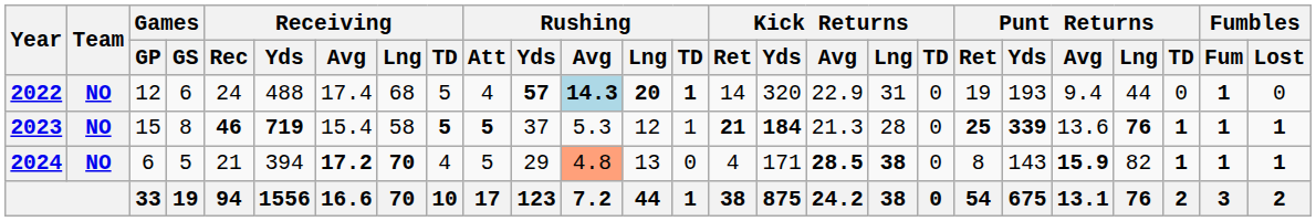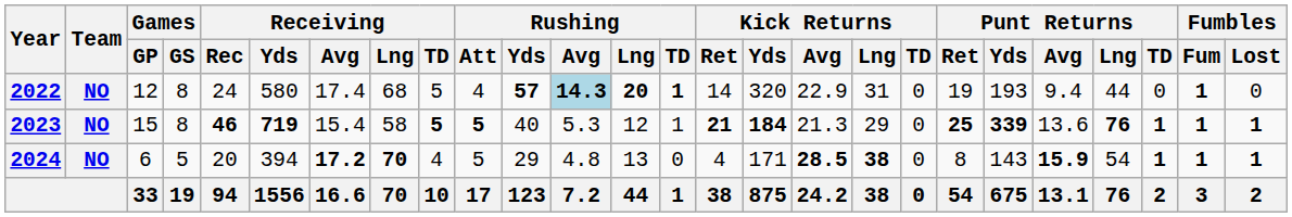2022 | Games / GS: 6 -> 8
2022 | Receiving / Yds: 488 -> 580
2023 | Rushing / Yds: 37 -> 40
2023 | Kick Returns / Lng: 28 -> 29
2024 | Receiving / Rec: 21 -> 20
2024 | Rushing / Avg: lightsalmon background -> no background
2024 | Punt Returns / Lng: 82 -> 54
